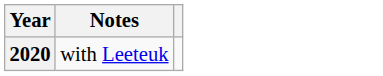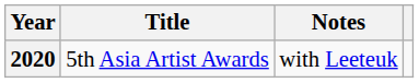+ column: Title | 5th Asia Artist Awards
